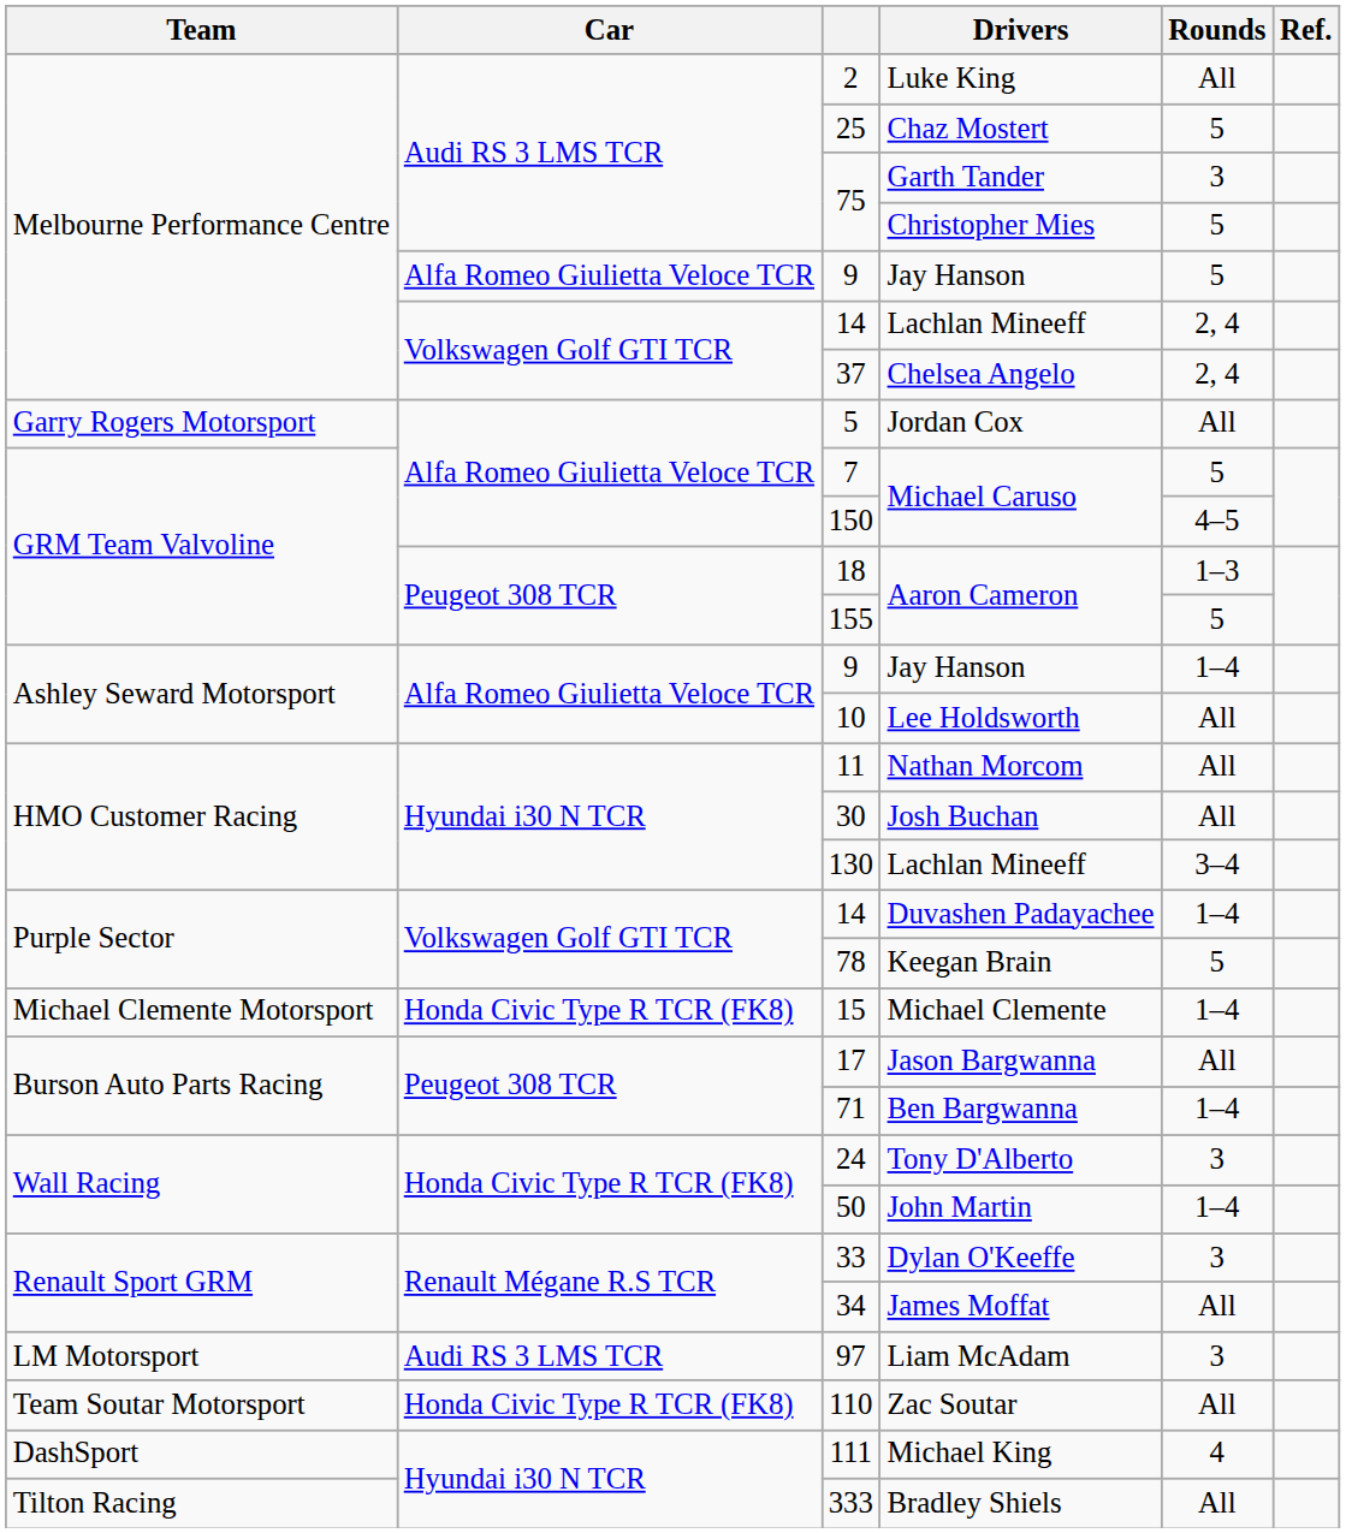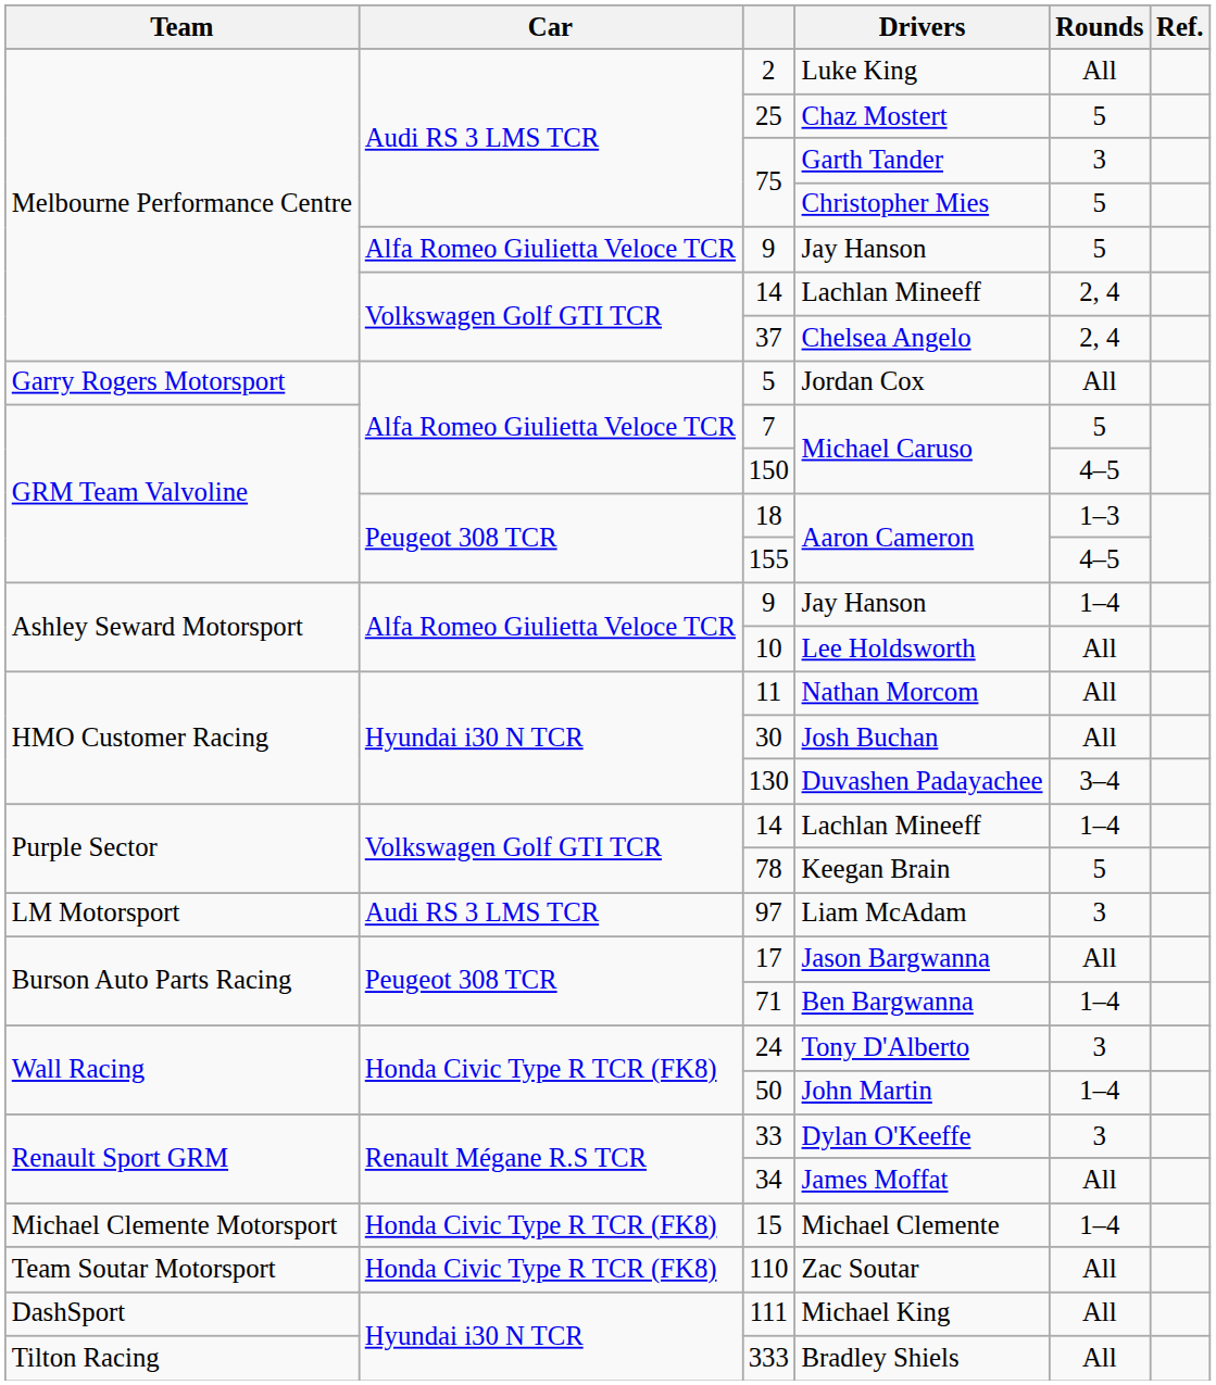155 | Rounds: 5 -> 4–5
130 | Drivers: Lachlan Mineeff -> Duvashen Padayachee
Purple Sector / 14 | Drivers: Duvashen Padayachee -> Lachlan Mineeff
rows swapped: 15 <-> 97
111 | Rounds: 4 -> All
